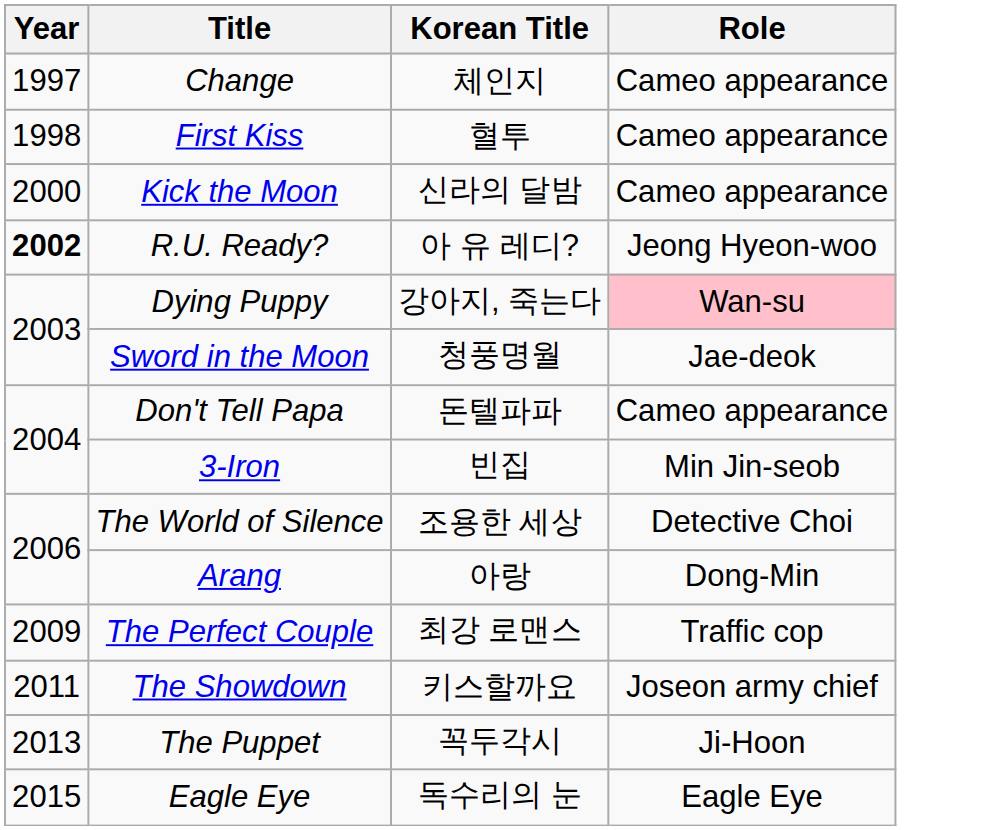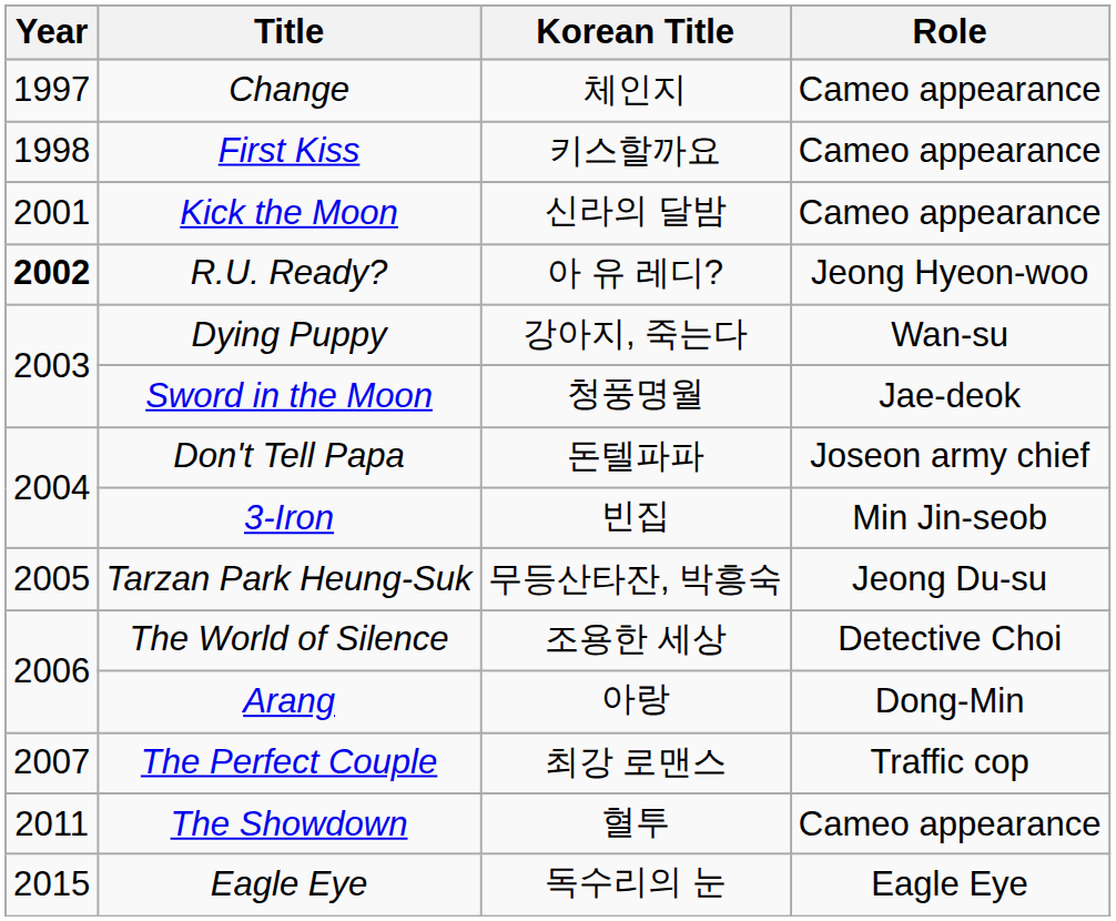First Kiss | Korean Title: 혈투 -> 키스할까요
Kick the Moon | Year: 2000 -> 2001
Dying Puppy | Role: pink background -> no background
Don't Tell Papa | Role: Cameo appearance -> Joseon army chief
+ row: 2005 | Tarzan Park Heung-Suk | 무등산타잔, 박흥숙 | Jeong Du‑su
The Perfect Couple | Year: 2009 -> 2007
The Showdown | Korean Title: 키스할까요 -> 혈투
The Showdown | Role: Joseon army chief -> Cameo appearance
- row: 2013 | The Puppet | 꼭두각시 | Ji-Hoon
